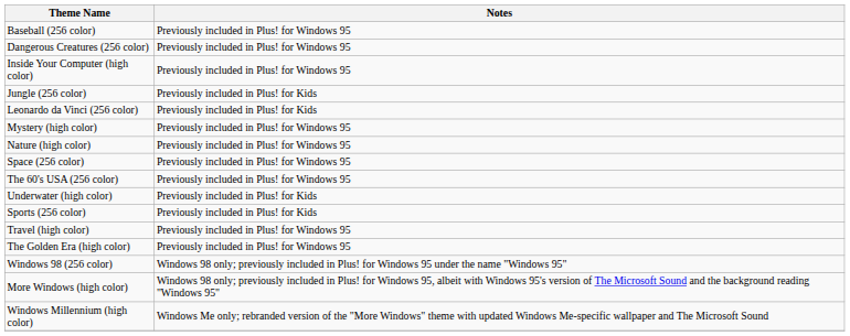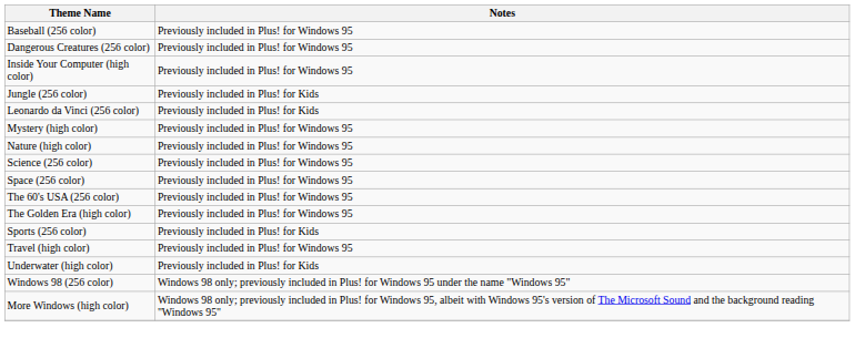+ row: Science (256 color) | Previously included in Plus! for Windows 95
rows swapped: The Golden Era (high color) <-> Underwater (high color)
- row: Windows Millennium (high color) | Windows Me only; rebranded version of the "More Windows" theme with updated Windows Me-specific wallpaper and The Microsoft Sound
